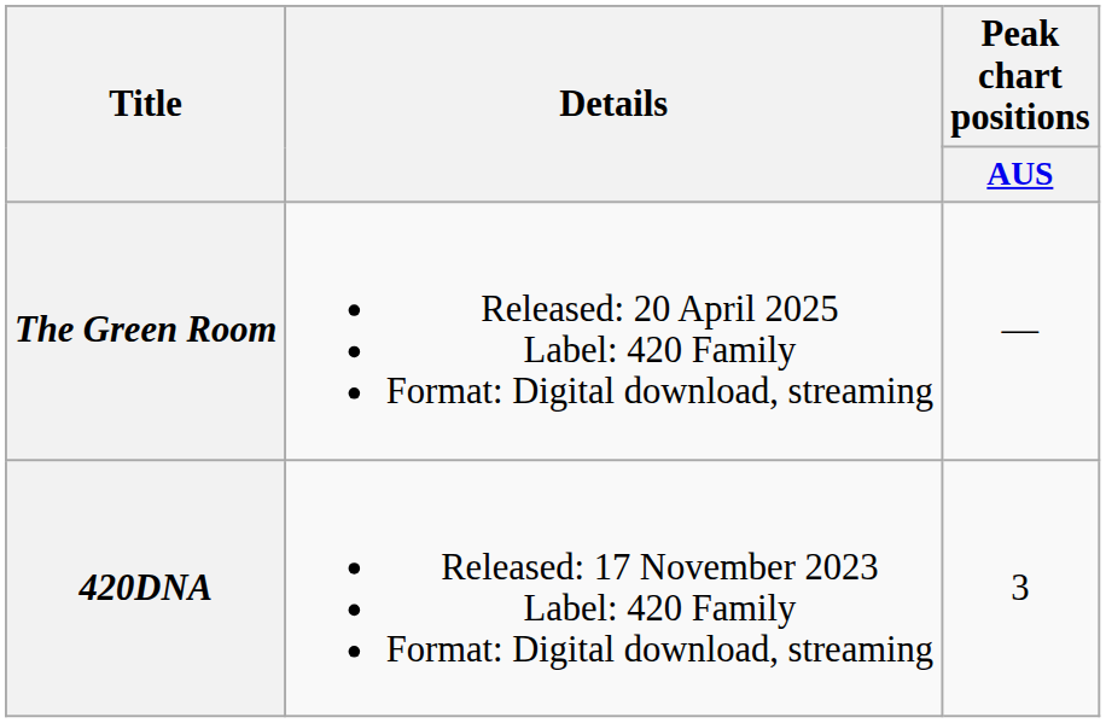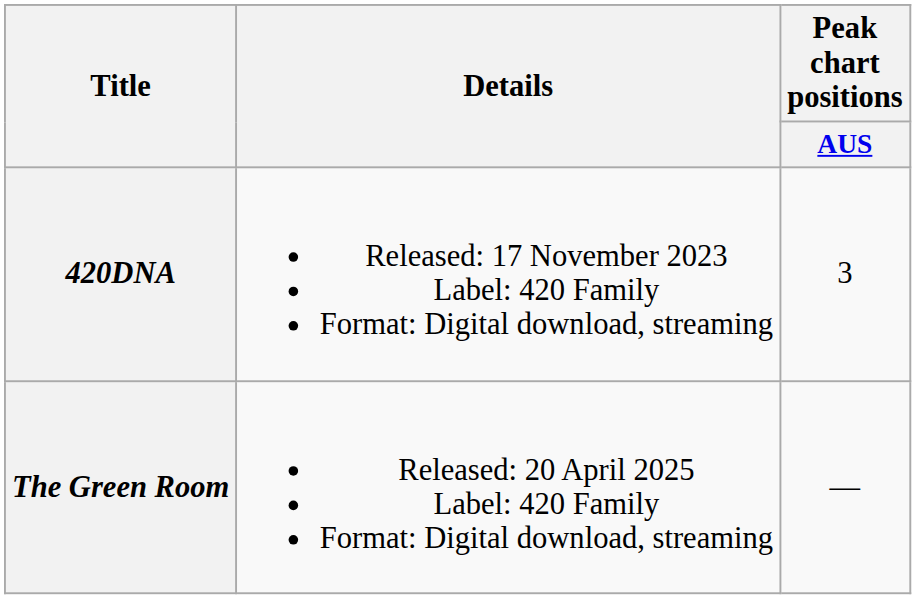rows swapped: 420DNA <-> The Green Room
